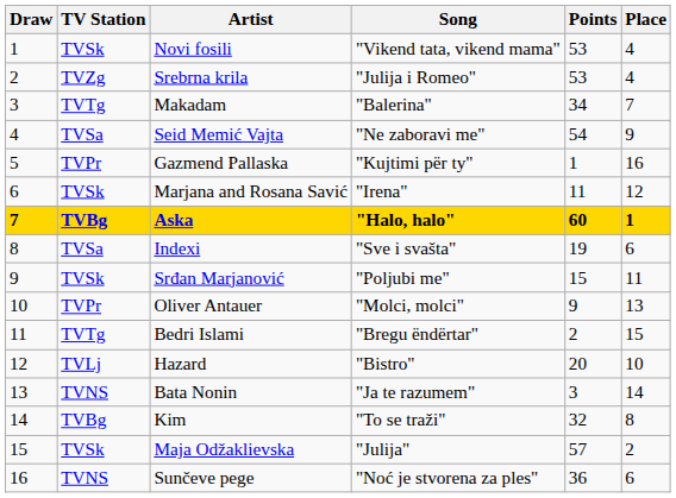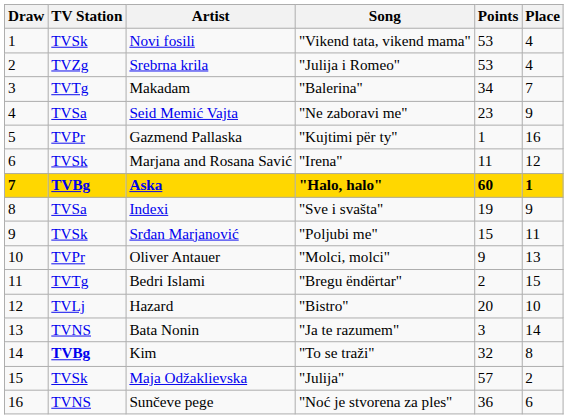Seid Memić Vajta | Points: 54 -> 23
Indexi | Place: 6 -> 9
Kim | TV Station: normal -> bold
